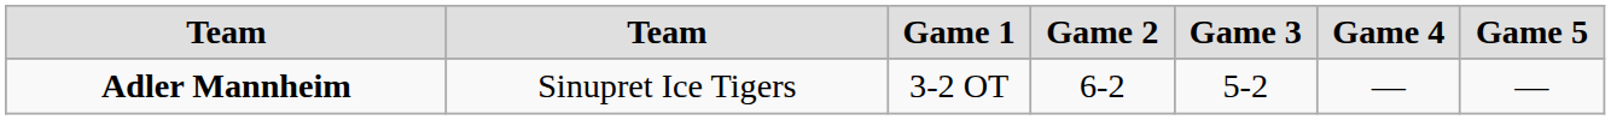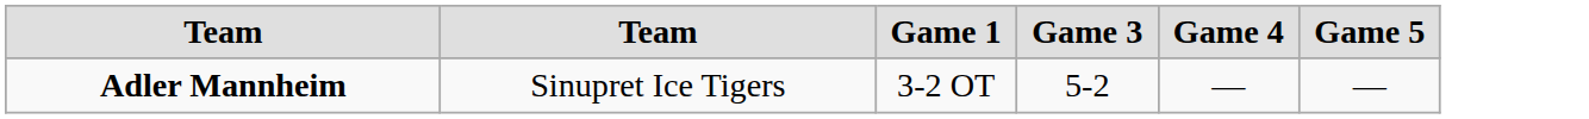- column: Game 2 | 6-2
